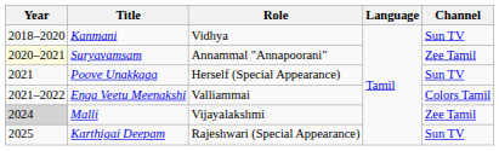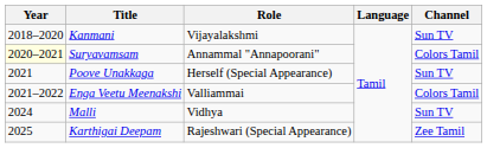Kanmani | Role: Vidhya -> Vijayalakshmi
Suryavamsam | Channel: Zee Tamil -> Colors Tamil
Malli | Year: lightgrey background -> no background
Malli | Role: Vijayalakshmi -> Vidhya
Malli | Channel: Zee Tamil -> Sun TV
Karthigai Deepam | Channel: Sun TV -> Zee Tamil
